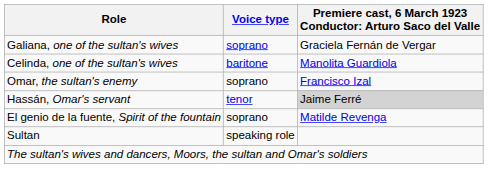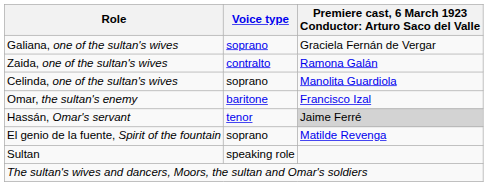+ row: Zaida, one of the sultan's wives | contralto | Ramona Galán
Celinda, one of the sultan's wives | Voice type: baritone -> soprano
Omar, the sultan's enemy | Voice type: soprano -> baritone
